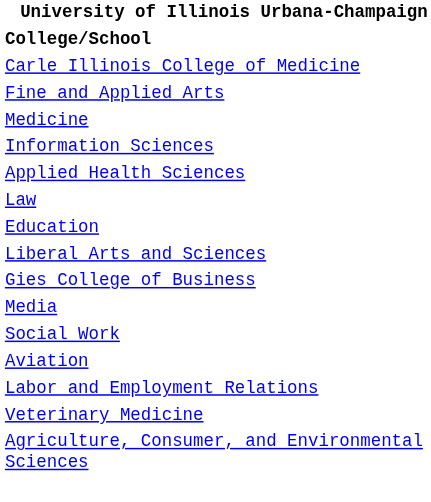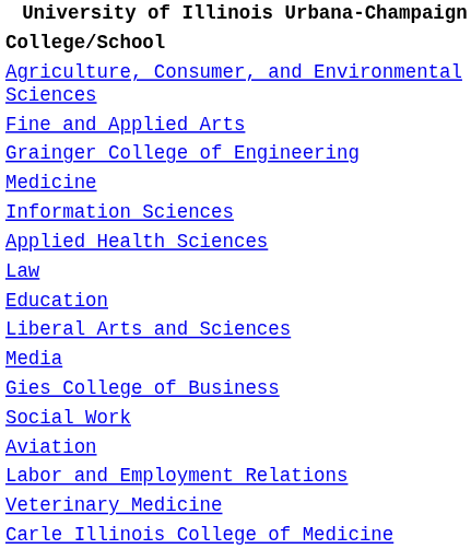rows swapped: Agriculture, Consumer, and Environmental Sciences <-> Carle Illinois College of Medicine
+ row: Grainger College of Engineering
rows swapped: Gies College of Business <-> Media
